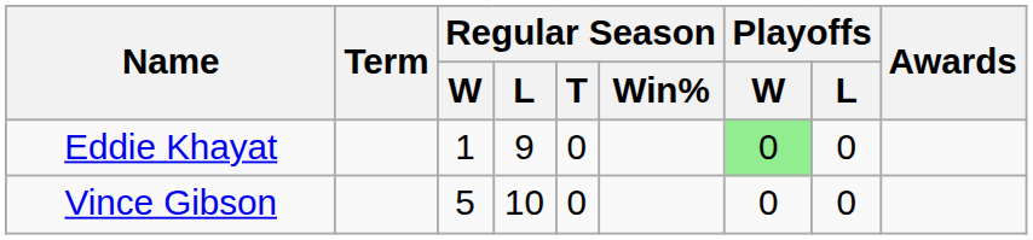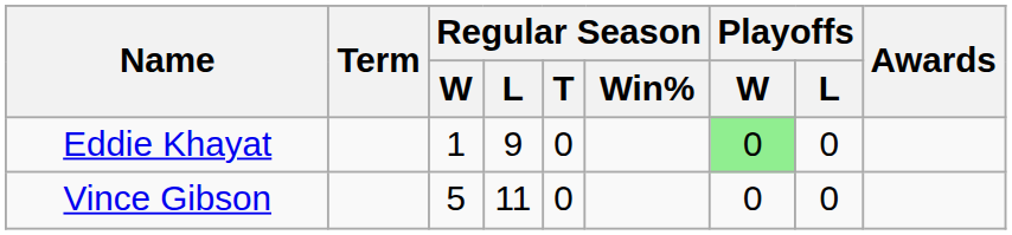Vince Gibson | Regular Season / L: 10 -> 11
